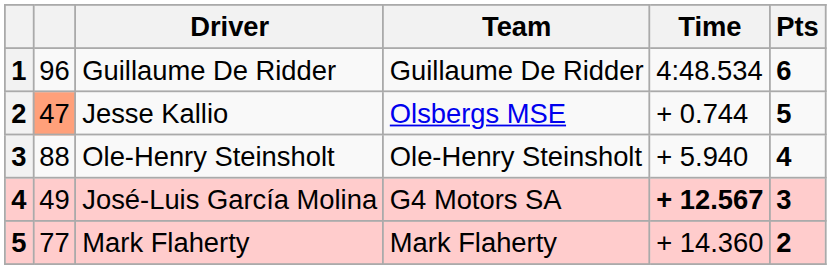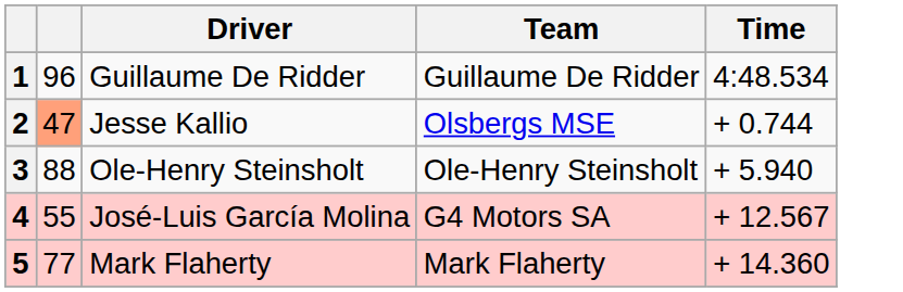- column: Pts | 6 | 5 | 4 | 3 | 2
José-Luis García Molina | column 2: 49 -> 55
José-Luis García Molina | Time: bold -> normal
